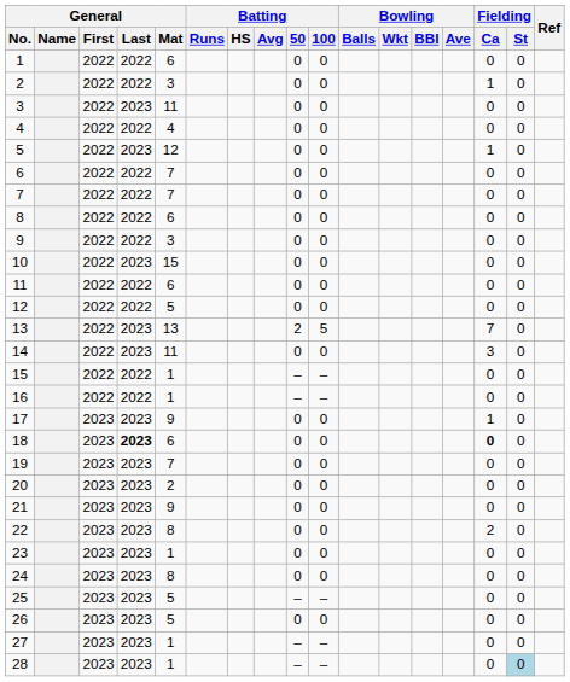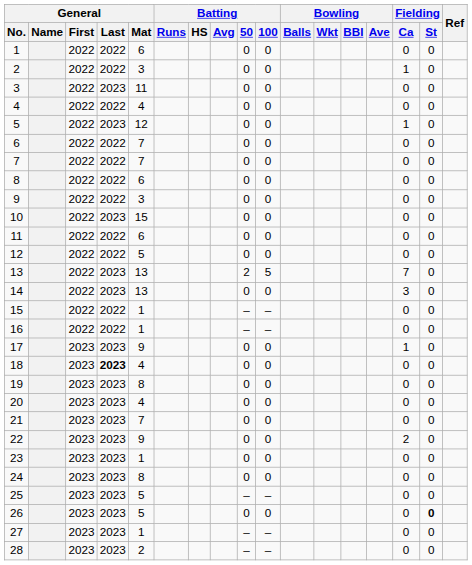14 | General / Mat: 11 -> 13
18 | General / Mat: 6 -> 4
18 | Fielding / Ca: bold -> normal
19 | General / Mat: 7 -> 8
20 | General / Mat: 2 -> 4
21 | General / Mat: 9 -> 7
22 | General / Mat: 8 -> 9
26 | Fielding / St: normal -> bold
28 | General / Mat: 1 -> 2
28 | Fielding / St: lightblue background -> no background
